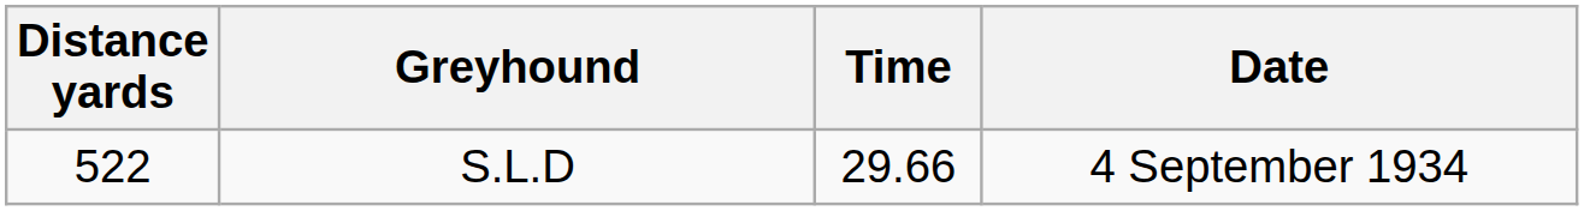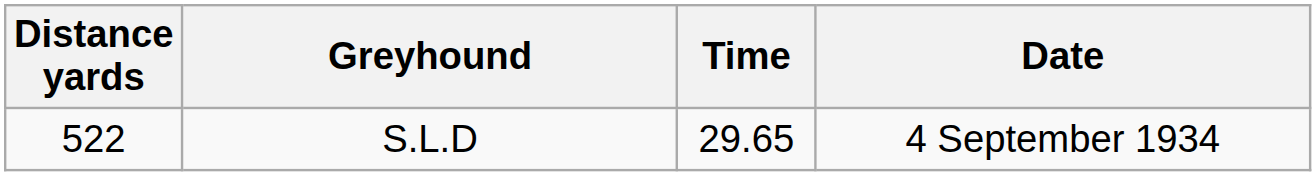S.L.D | Time: 29.66 -> 29.65
